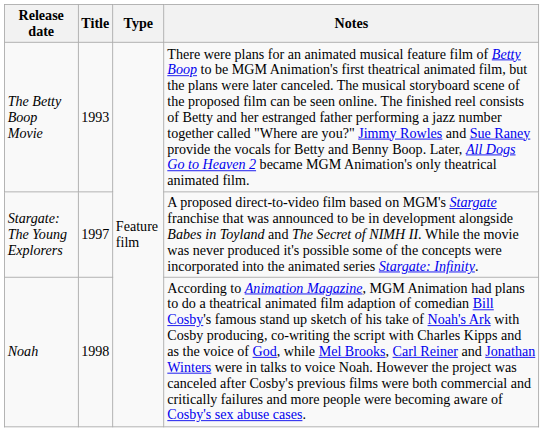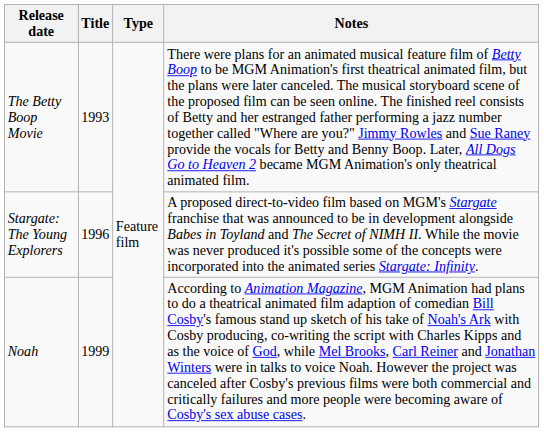Stargate: The Young Explorers | Title: 1997 -> 1996
Noah | Title: 1998 -> 1999
